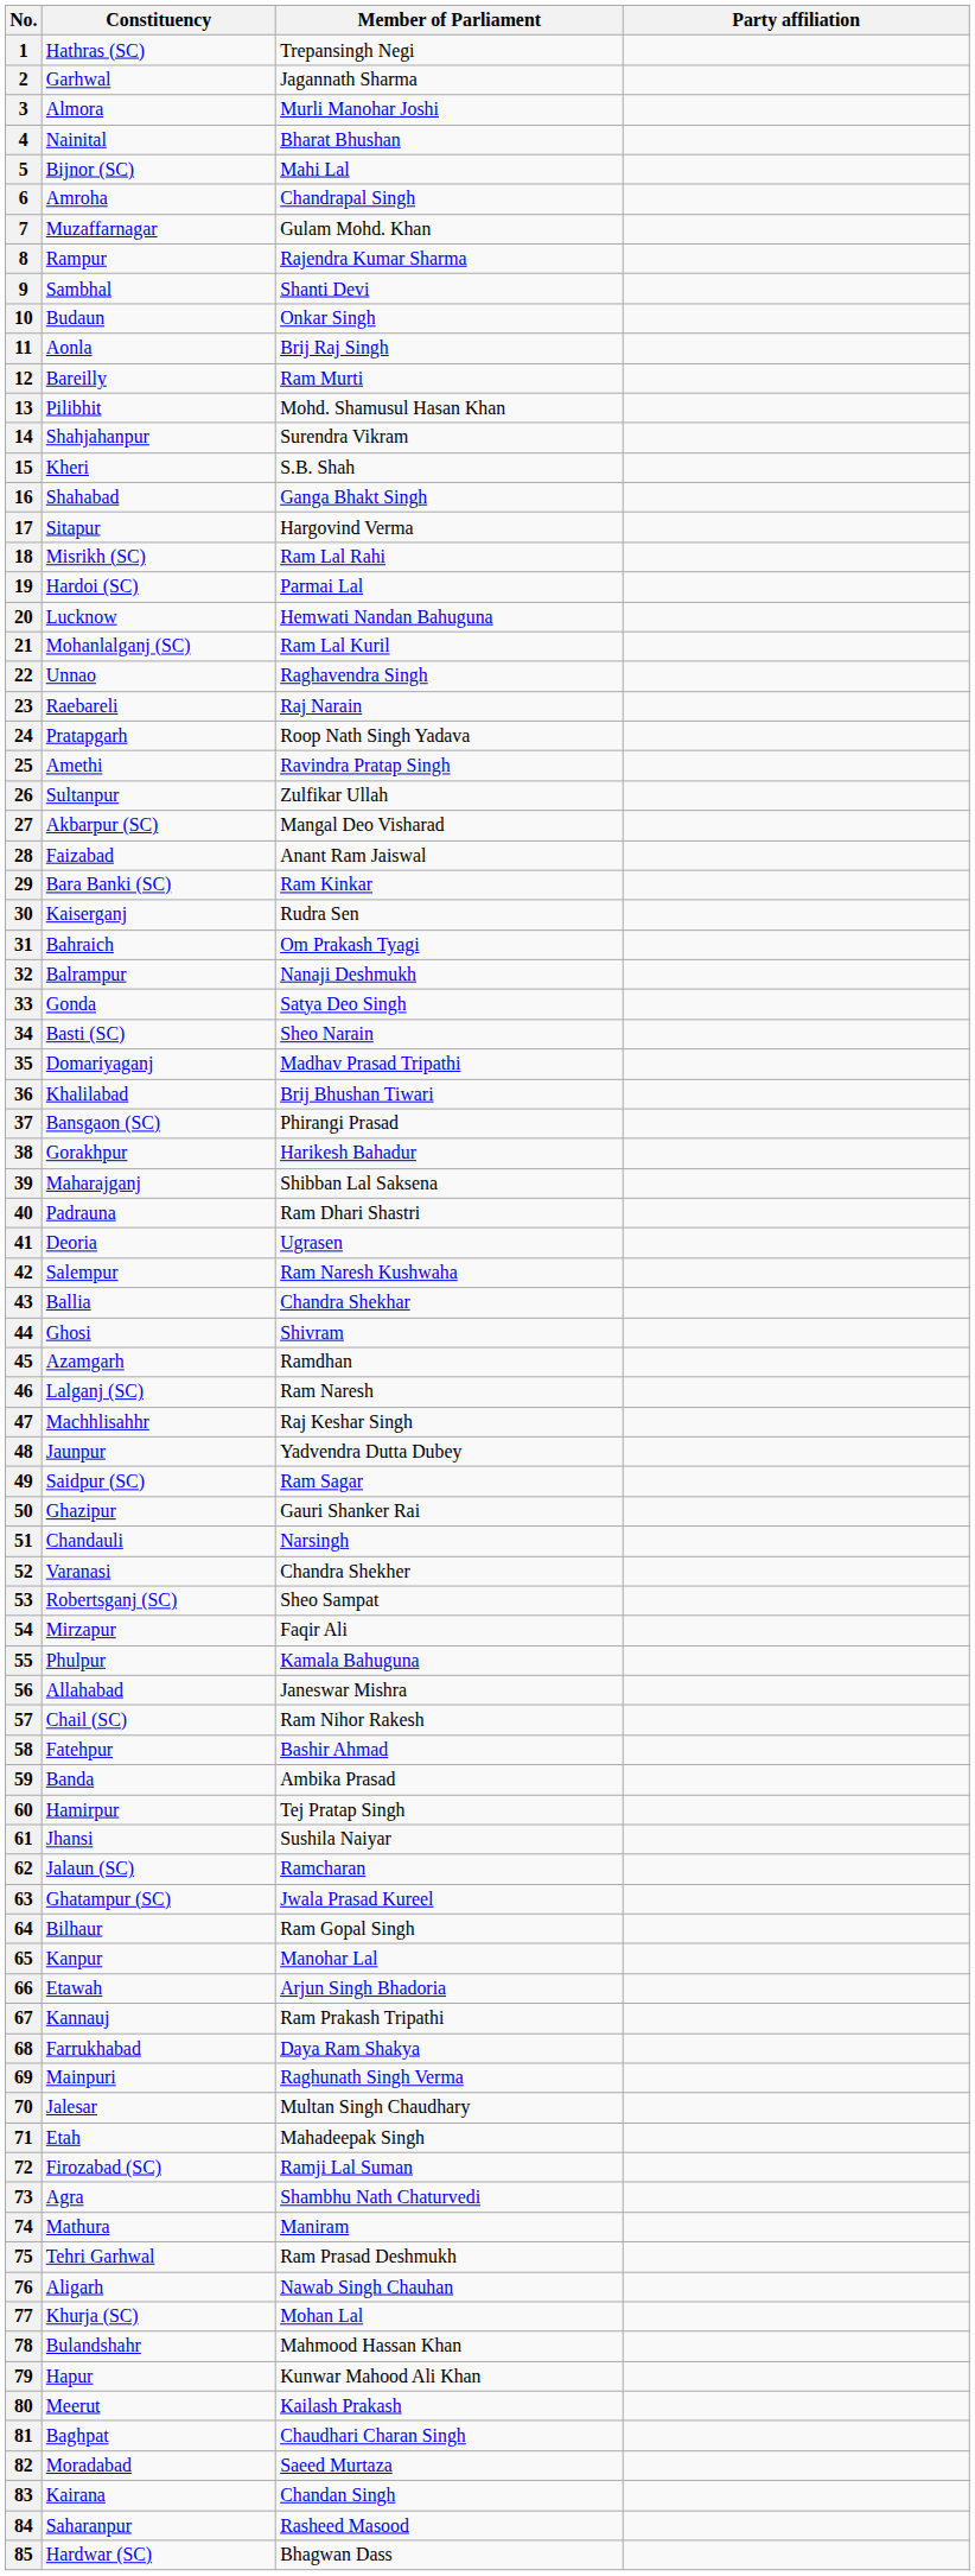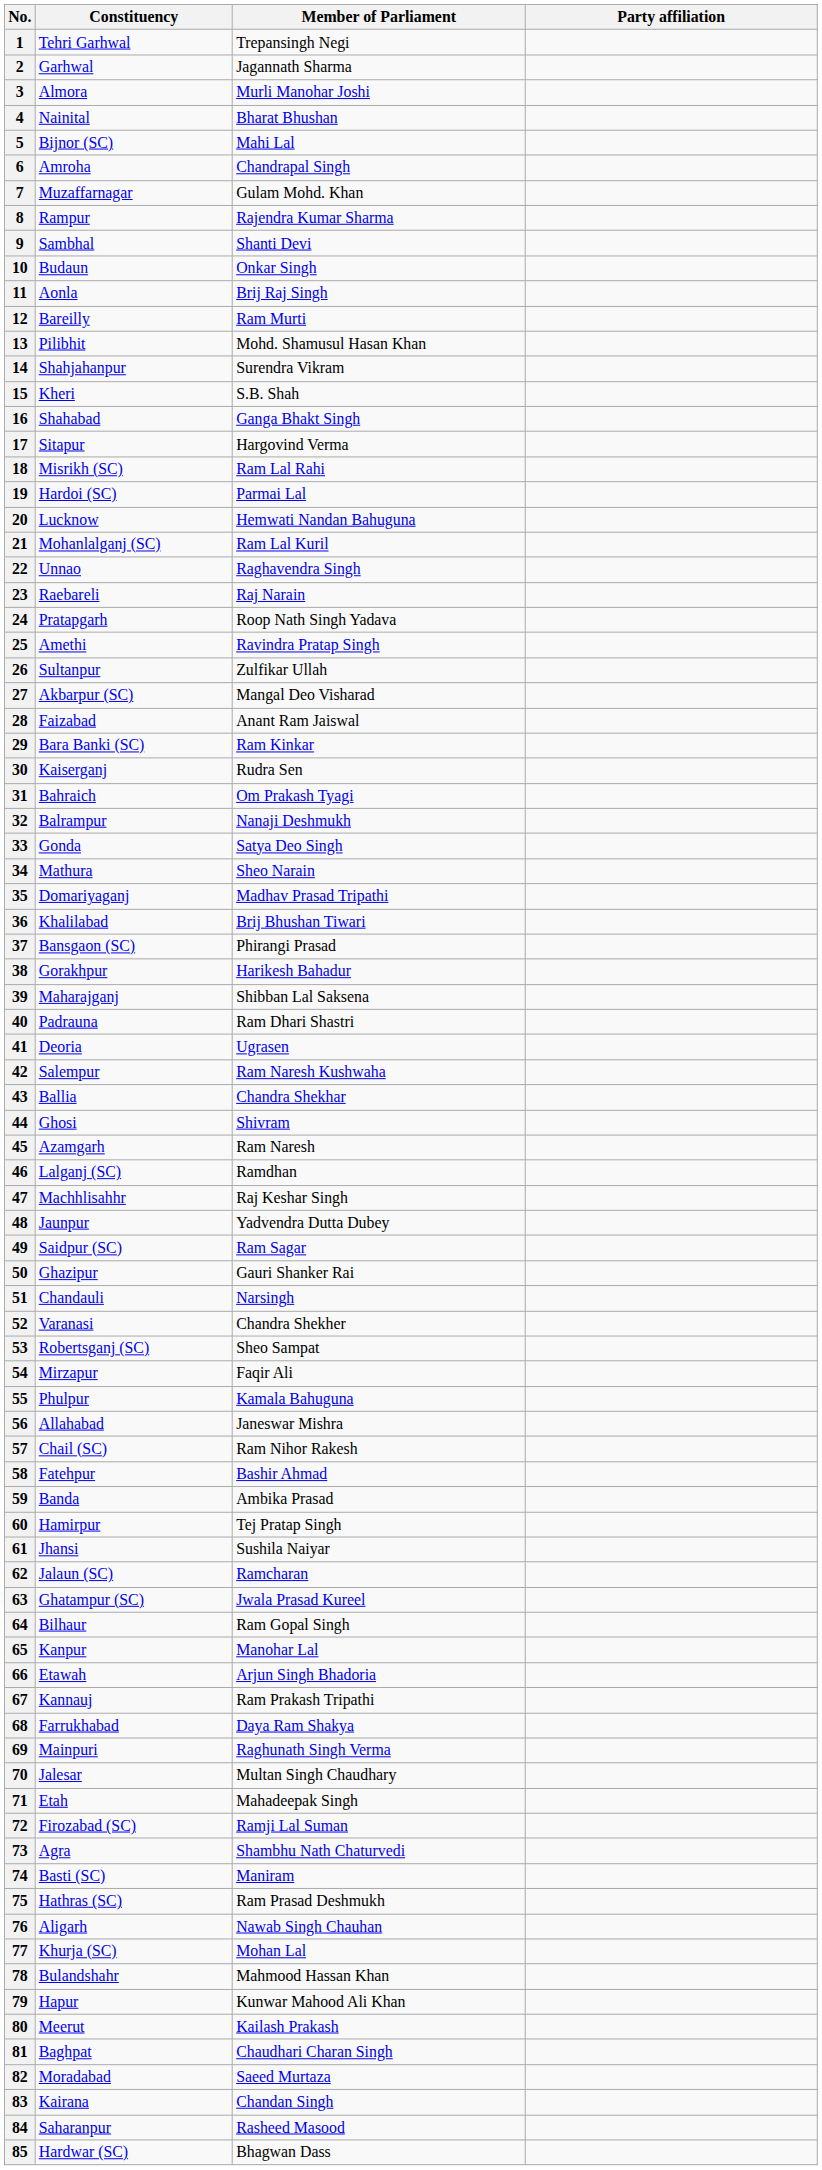1 | Constituency: Hathras (SC) -> Tehri Garhwal
34 | Constituency: Basti (SC) -> Mathura
45 | Member of Parliament: Ramdhan -> Ram Naresh
46 | Member of Parliament: Ram Naresh -> Ramdhan
74 | Constituency: Mathura -> Basti (SC)
75 | Constituency: Tehri Garhwal -> Hathras (SC)
